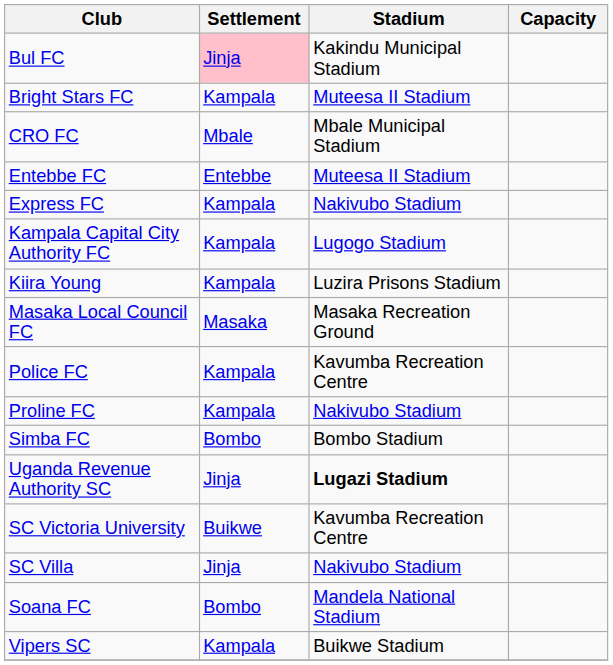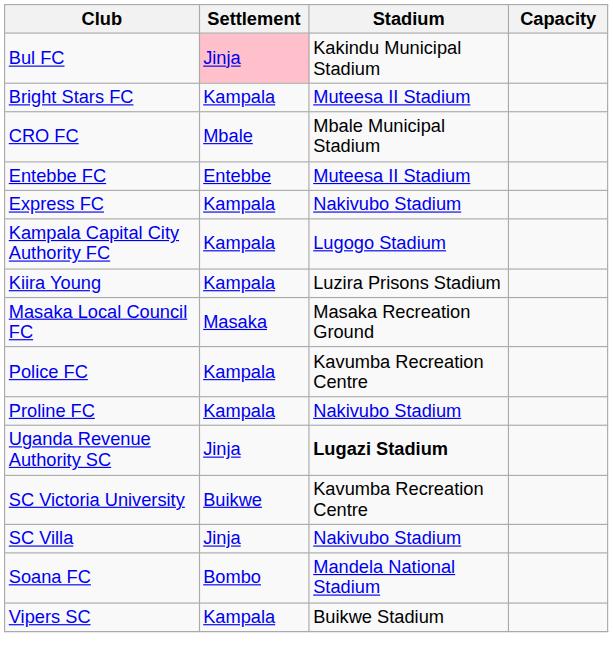- row: Simba FC | Bombo | Bombo Stadium
